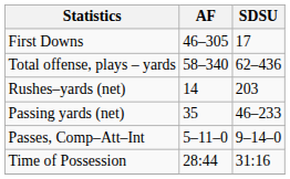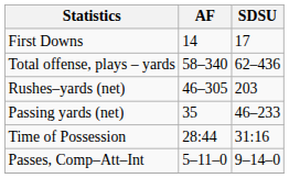First Downs | AF: 46–305 -> 14
Rushes–yards (net) | AF: 14 -> 46–305
rows swapped: Passes, Comp–Att–Int <-> Time of Possession
